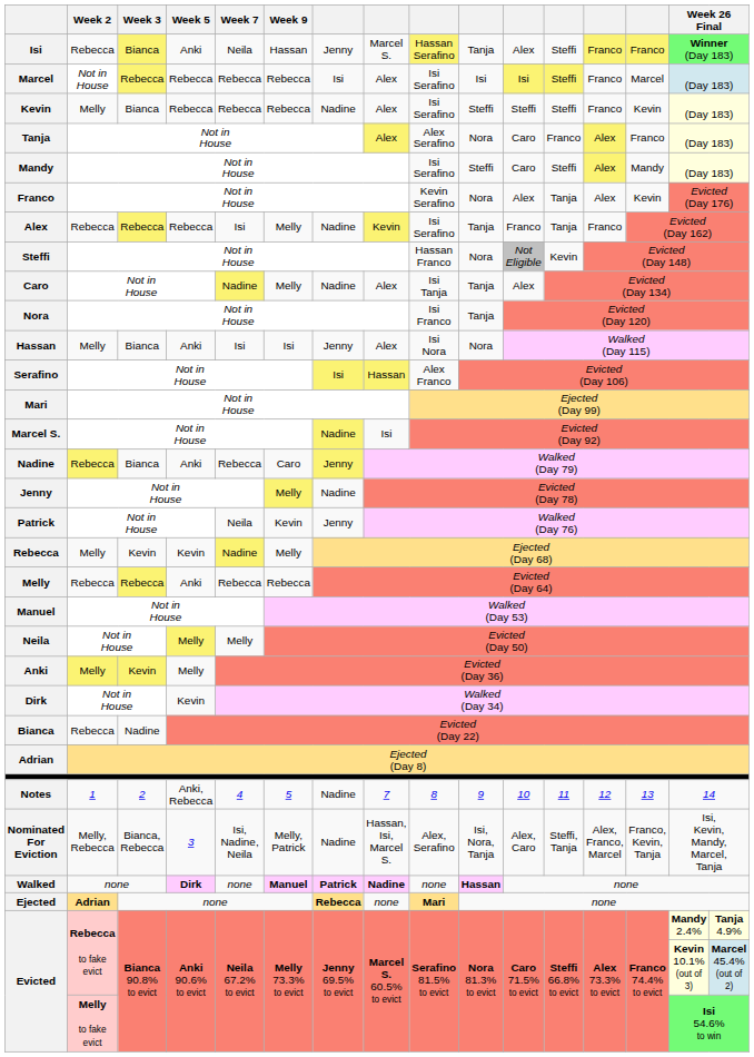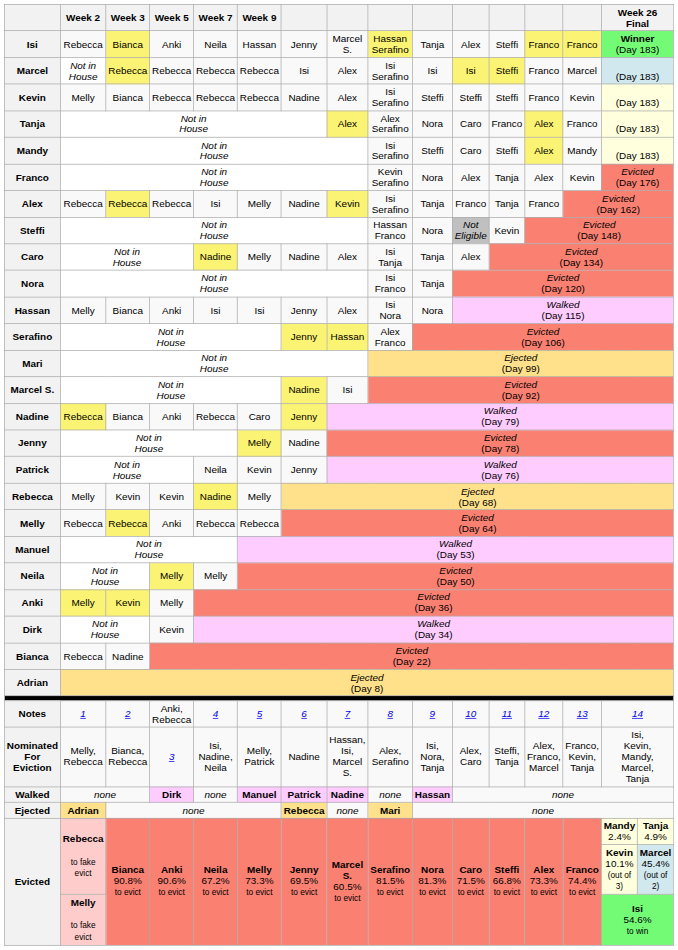Serafino | column 7: Isi -> Jenny
Notes | column 7: Nadine -> 6
